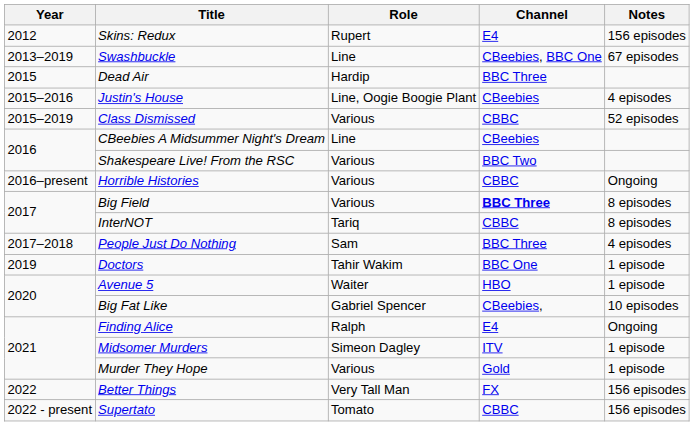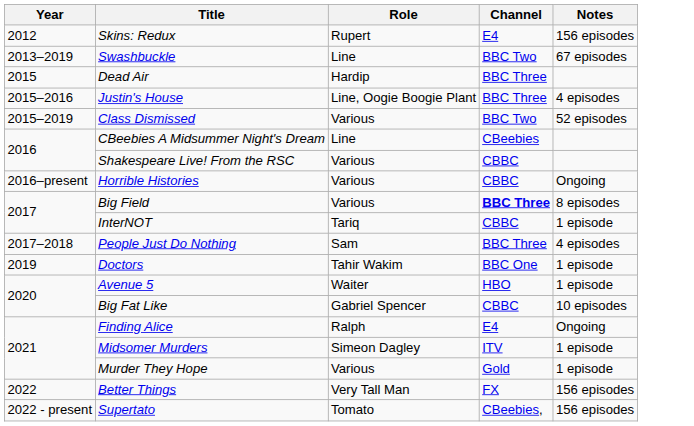Swashbuckle | Channel: CBeebies, BBC One -> BBC Two
Justin's House | Channel: CBeebies -> BBC Three
Class Dismissed | Channel: CBBC -> BBC Two
Shakespeare Live! From the RSC | Channel: BBC Two -> CBBC
InterNOT | Notes: 8 episodes -> 1 episode
Big Fat Like | Channel: CBeebies, -> CBBC
Supertato | Channel: CBBC -> CBeebies,
